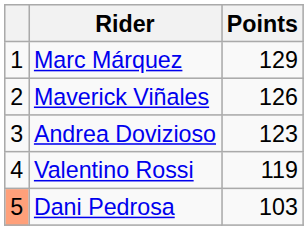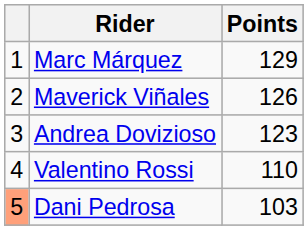Valentino Rossi | Points: 119 -> 110
